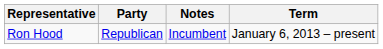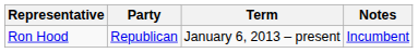columns swapped: Term <-> Notes
